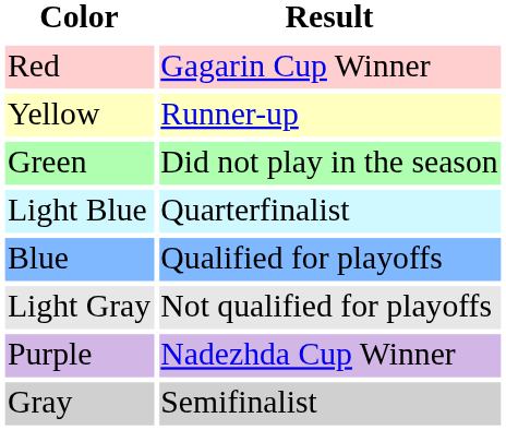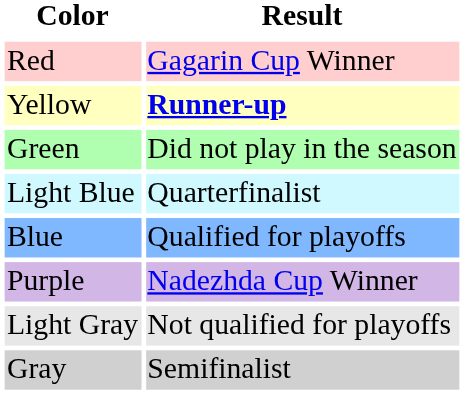Yellow | Result: normal -> bold
rows swapped: Purple <-> Light Gray
